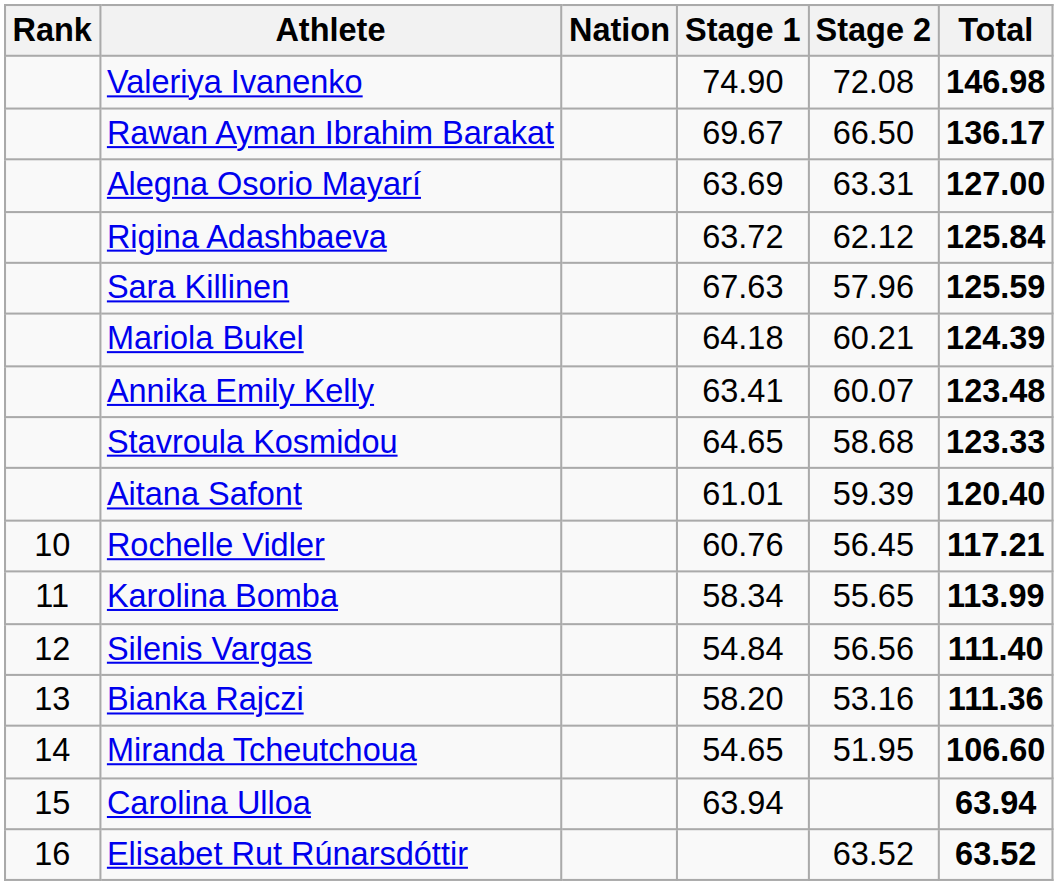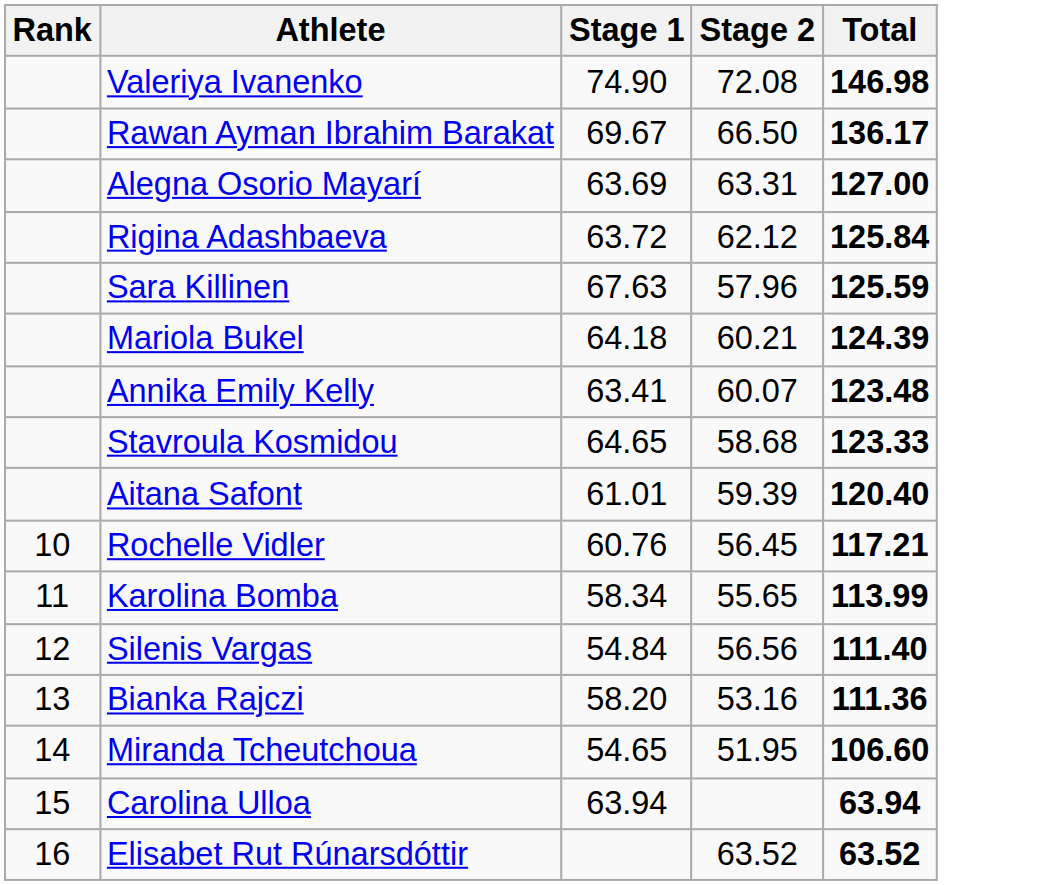- column: Nation
